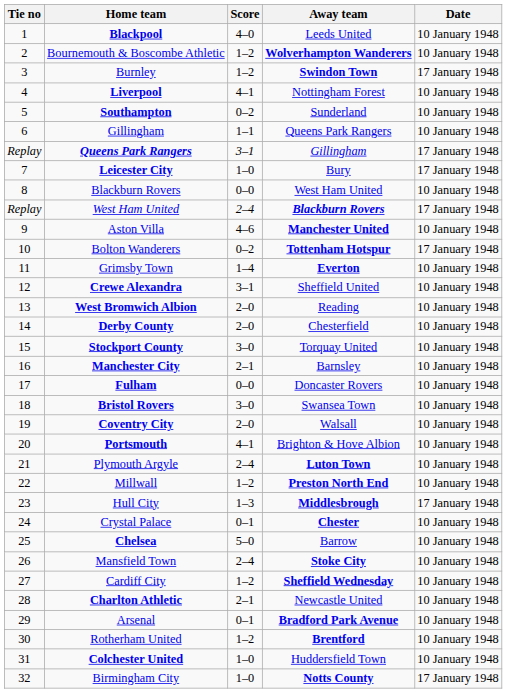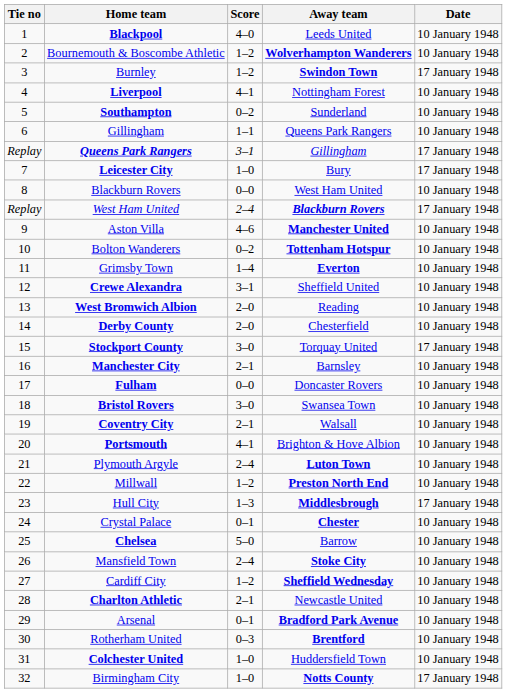Bolton Wanderers | Date: 17 January 1948 -> 10 January 1948
Stockport County | Date: 10 January 1948 -> 17 January 1948
Coventry City | Score: 2–0 -> 2–1
Rotherham United | Score: 1–2 -> 0–3
